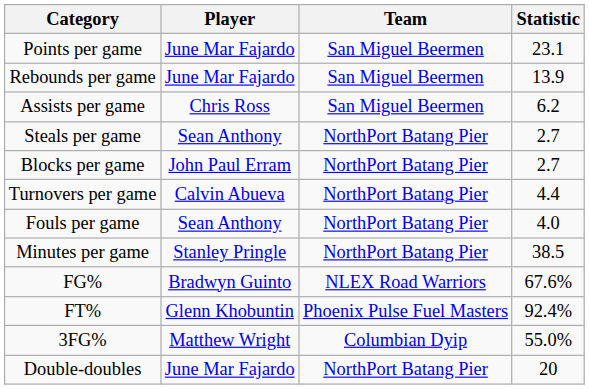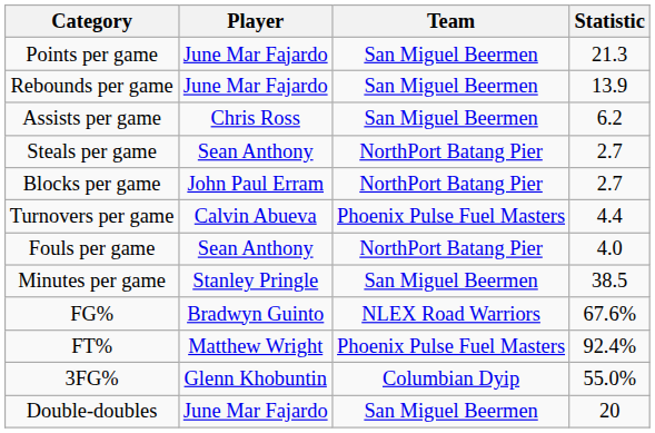Points per game | Statistic: 23.1 -> 21.3
Turnovers per game | Team: NorthPort Batang Pier -> Phoenix Pulse Fuel Masters
Minutes per game | Team: NorthPort Batang Pier -> San Miguel Beermen
FT% | Player: Glenn Khobuntin -> Matthew Wright
3FG% | Player: Matthew Wright -> Glenn Khobuntin
Double-doubles | Team: NorthPort Batang Pier -> San Miguel Beermen
